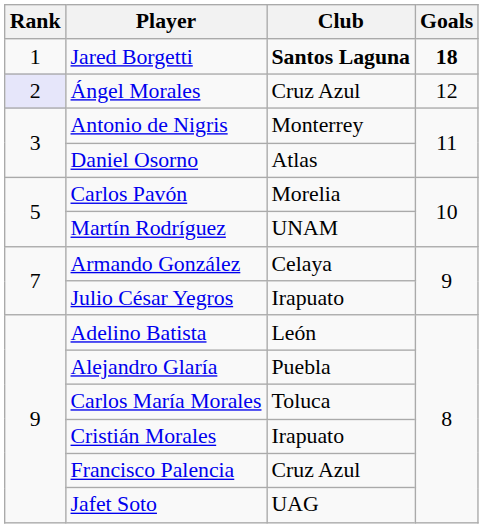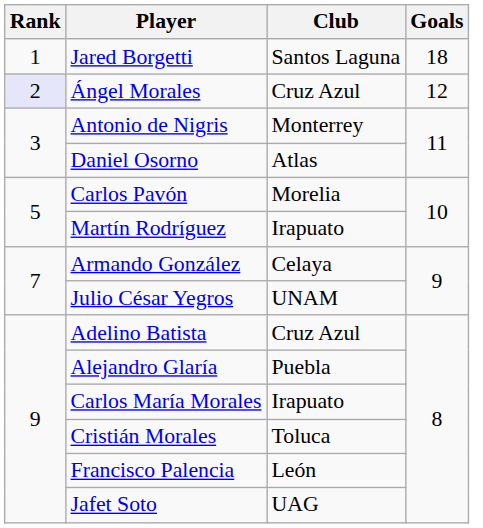Jared Borgetti | Club: bold -> normal
Jared Borgetti | Goals: bold -> normal
Martín Rodríguez | Club: UNAM -> Irapuato
Julio César Yegros | Club: Irapuato -> UNAM
Adelino Batista | Club: León -> Cruz Azul
Carlos María Morales | Club: Toluca -> Irapuato
Cristián Morales | Club: Irapuato -> Toluca
Francisco Palencia | Club: Cruz Azul -> León
